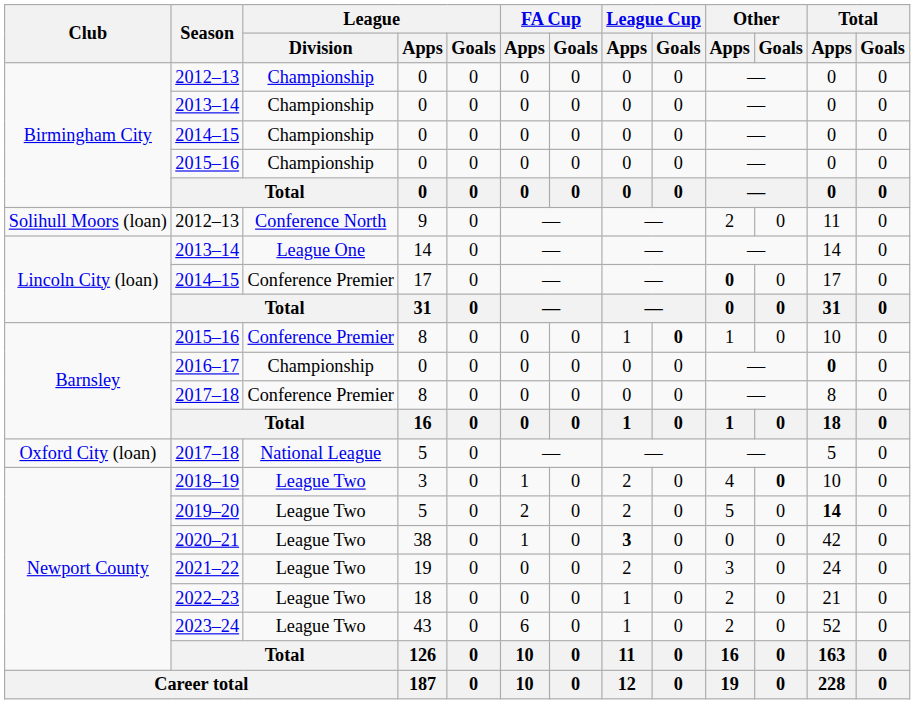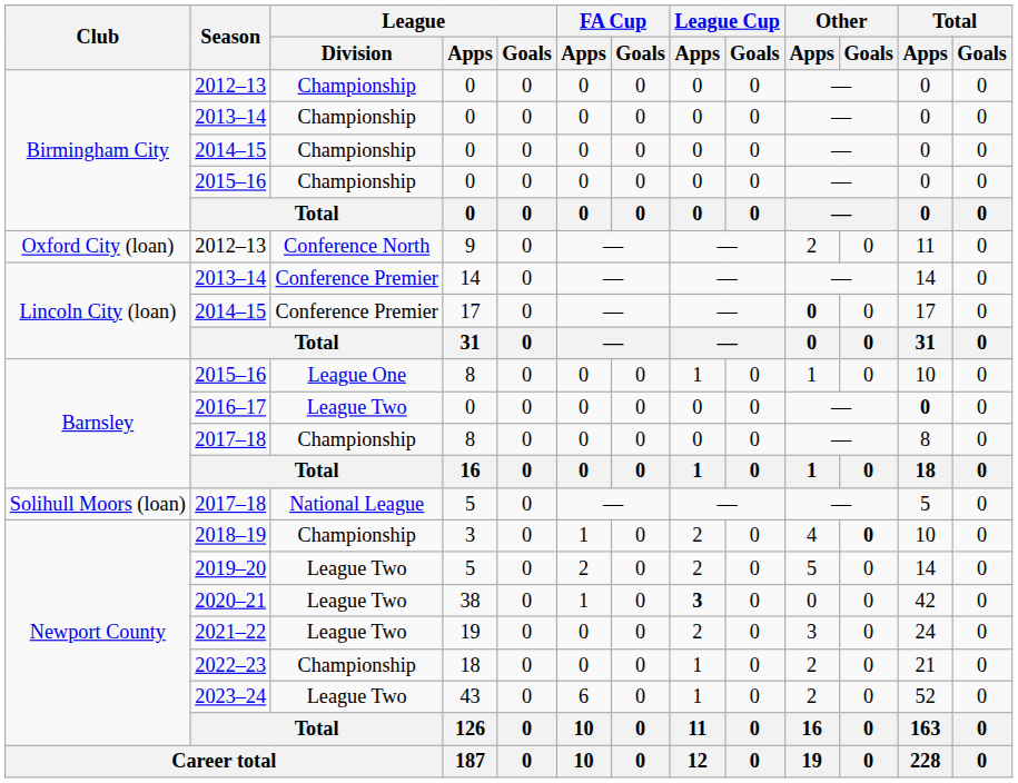2012–13 / 9 | Club: Solihull Moors (loan) -> Oxford City (loan)
2013–14 / 14 | League / Division: League One -> Conference Premier
2015–16 / 8 | League / Division: Conference Premier -> League One
2015–16 / 8 | League Cup / Goals: bold -> normal
2016–17 | League / Division: Championship -> League Two
2017–18 / 8 | League / Division: Conference Premier -> Championship
2017–18 / 5 | Club: Oxford City (loan) -> Solihull Moors (loan)
2018–19 | League / Division: League Two -> Championship
2019–20 | Total / Apps: bold -> normal
2022–23 | League / Division: League Two -> Championship
